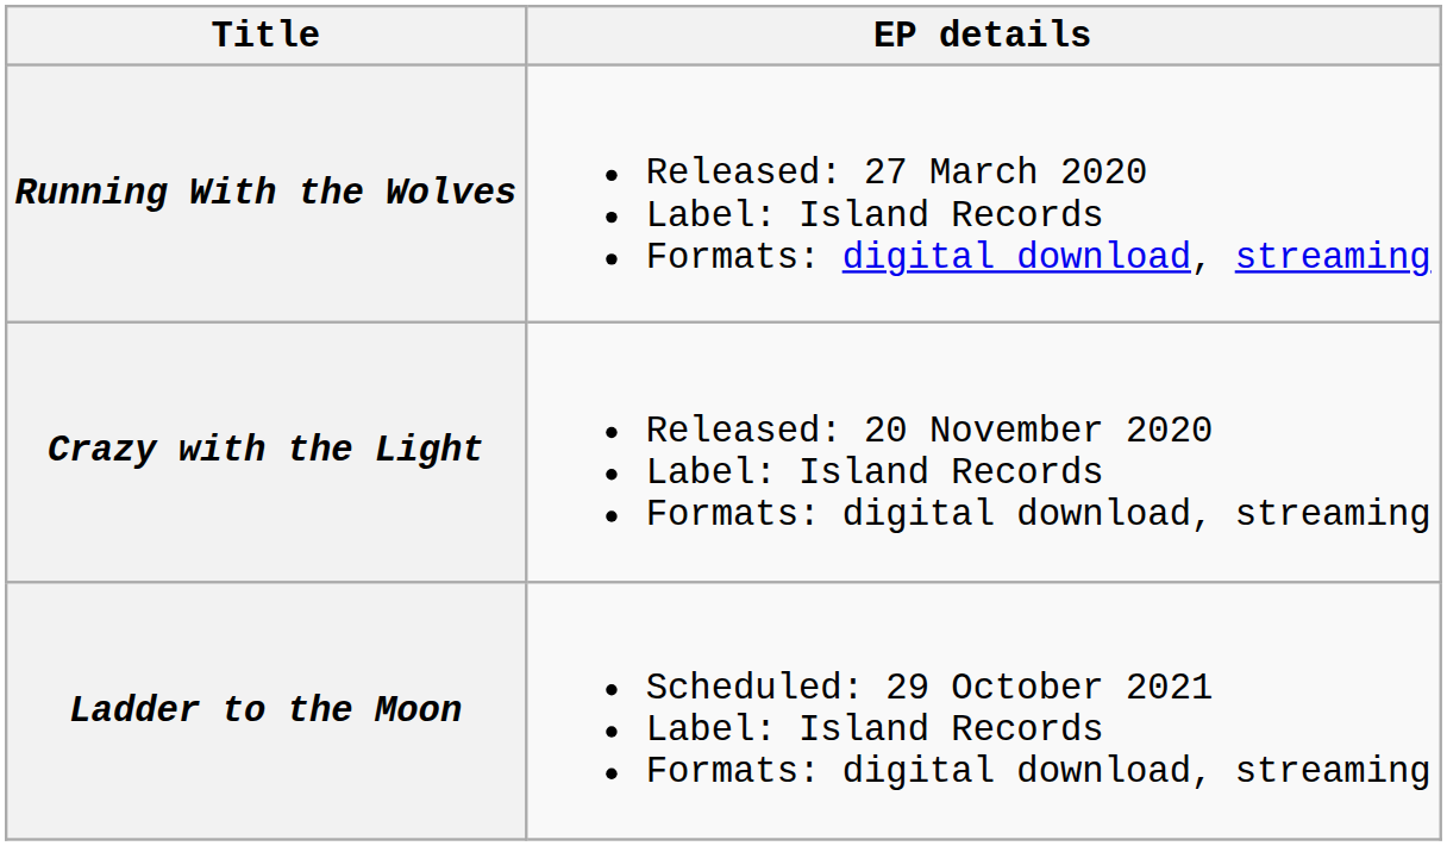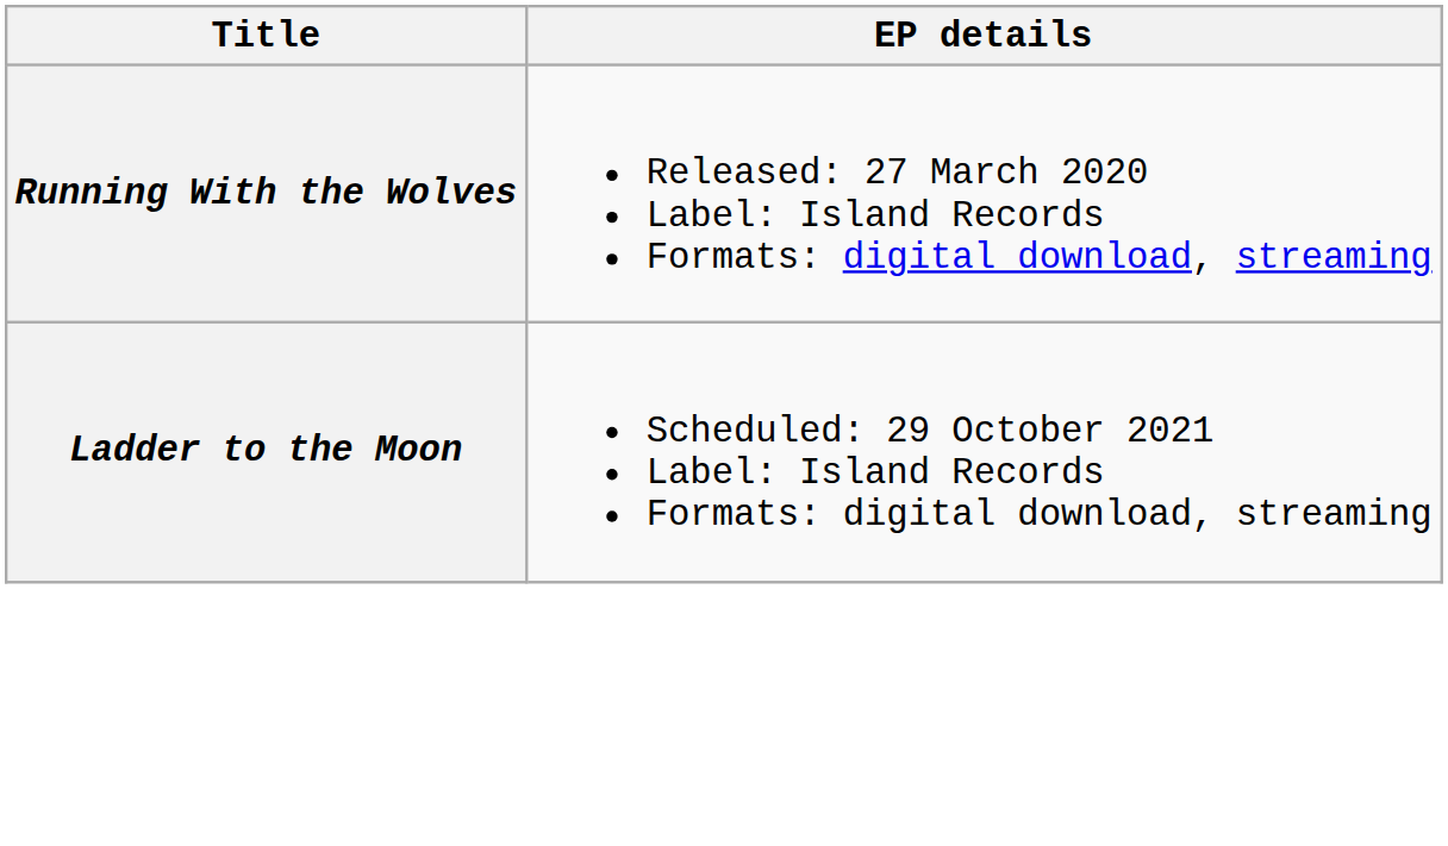- row: Crazy with the Light | Released: 20 November 2020 Label: Island Records Formats: digital download, streaming
